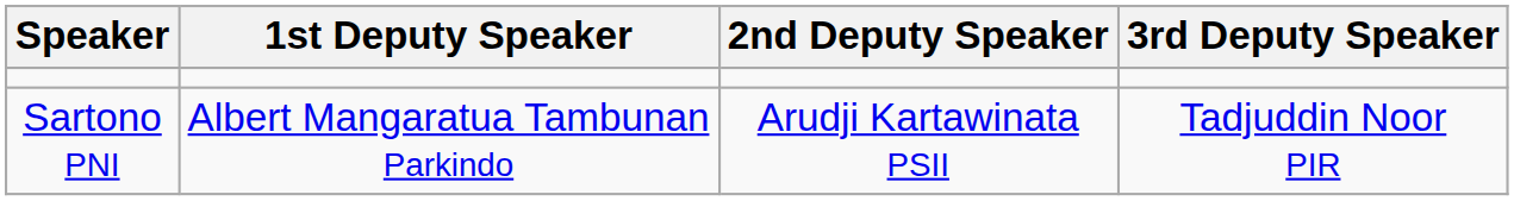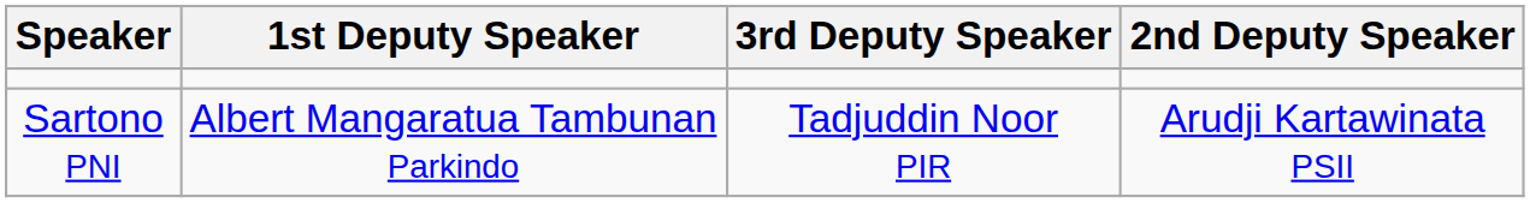columns swapped: 2nd Deputy Speaker <-> 3rd Deputy Speaker
